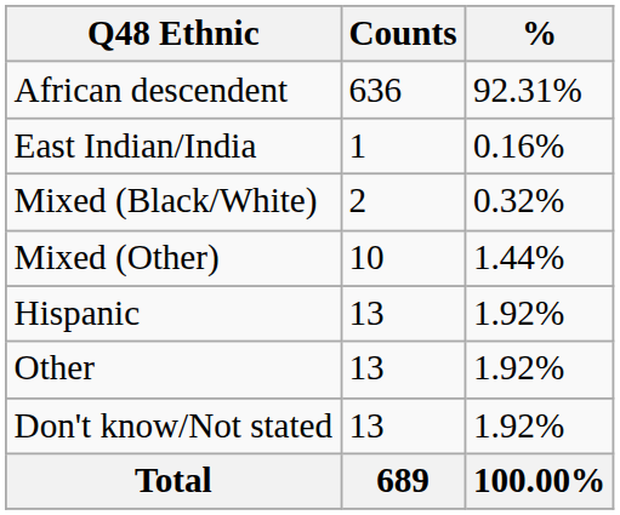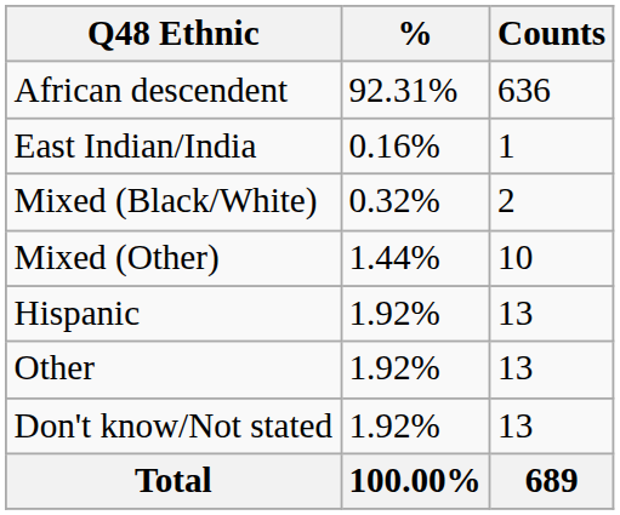columns swapped: Counts <-> %
